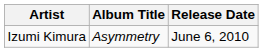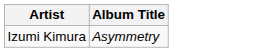- column: Release Date | June 6, 2010
